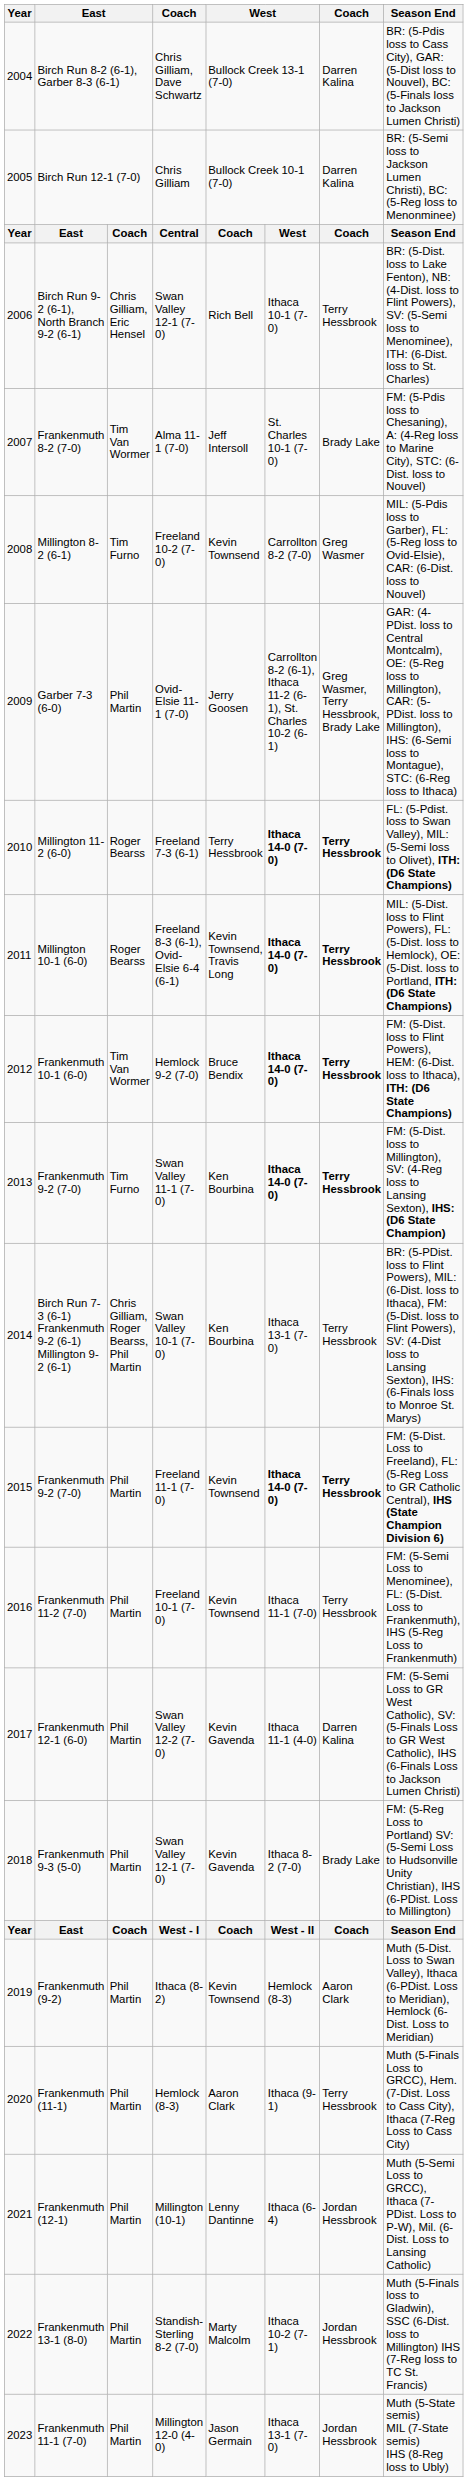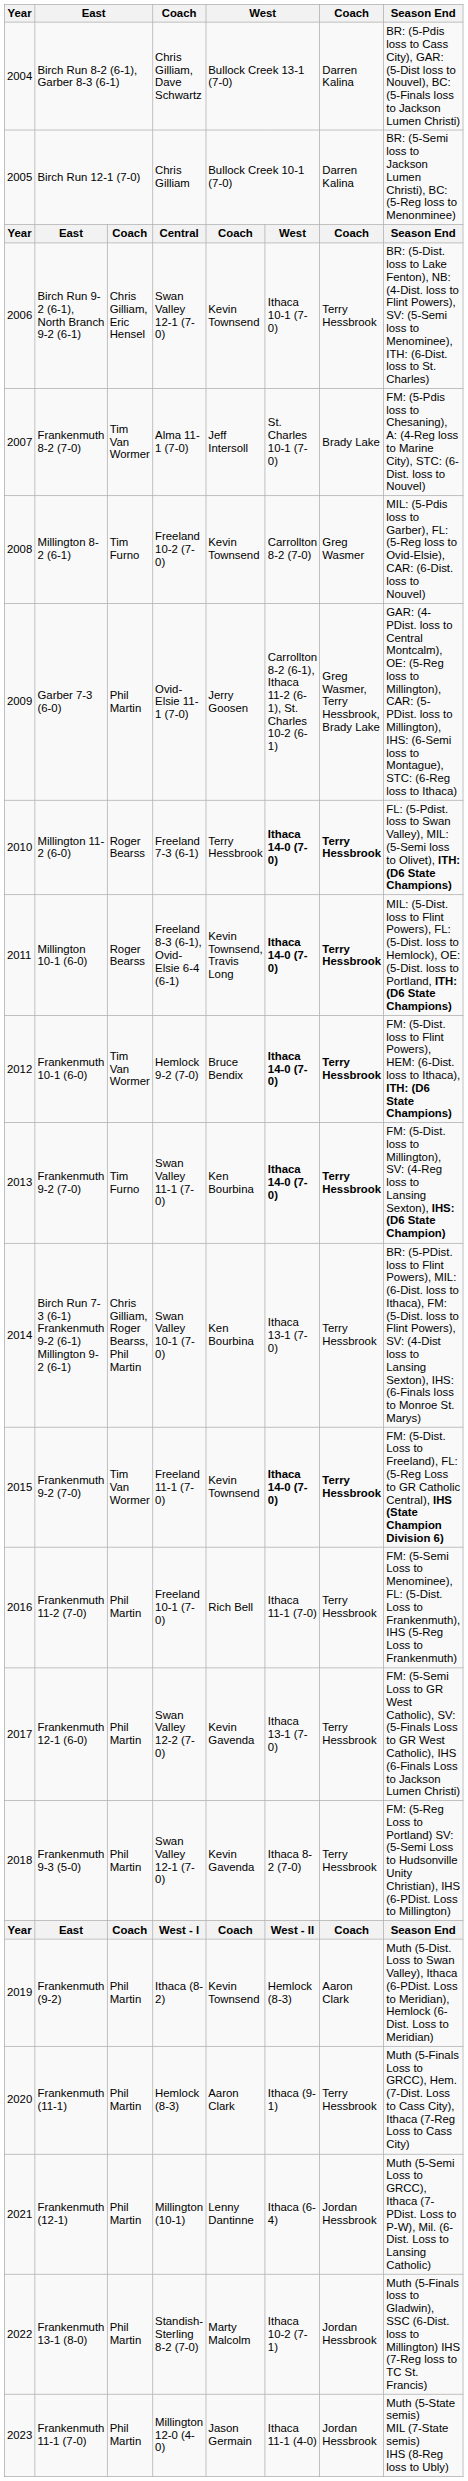Birch Run 9-2 (6-1), North Branch 9-2 (6-1) | column 5: Rich Bell -> Kevin Townsend
Frankenmuth 9-2 (7-0) / Freeland 11-1 (7-0) | column 3: Phil Martin -> Tim Van Wormer
Frankenmuth 11-2 (7-0) | column 5: Kevin Townsend -> Rich Bell
Frankenmuth 12-1 (6-0) | column 6: Ithaca 11-1 (4-0) -> Ithaca 13-1 (7-0)
Frankenmuth 12-1 (6-0) | column 7: Darren Kalina -> Terry Hessbrook
Frankenmuth 9-3 (5-0) | column 7: Brady Lake -> Terry Hessbrook
Frankenmuth 11-1 (7-0) | column 6: Ithaca 13-1 (7-0) -> Ithaca 11-1 (4-0)
